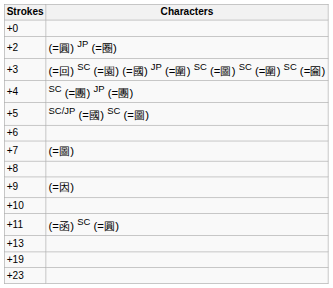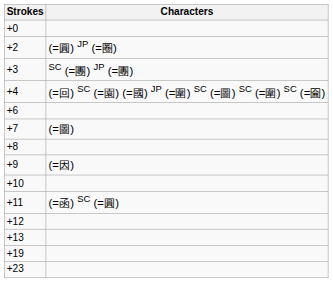+3 | Characters: (=回) SC (=園) (=國) JP (=圍) SC (=圖) SC (=圍) SC (=圇) -> SC (=團) JP (=團)
+4 | Characters: SC (=團) JP (=團) -> (=回) SC (=園) (=國) JP (=圍) SC (=圖) SC (=圍) SC (=圇)
- row: +5 | SC/JP (=國) SC (=圖)
+ row: +12
